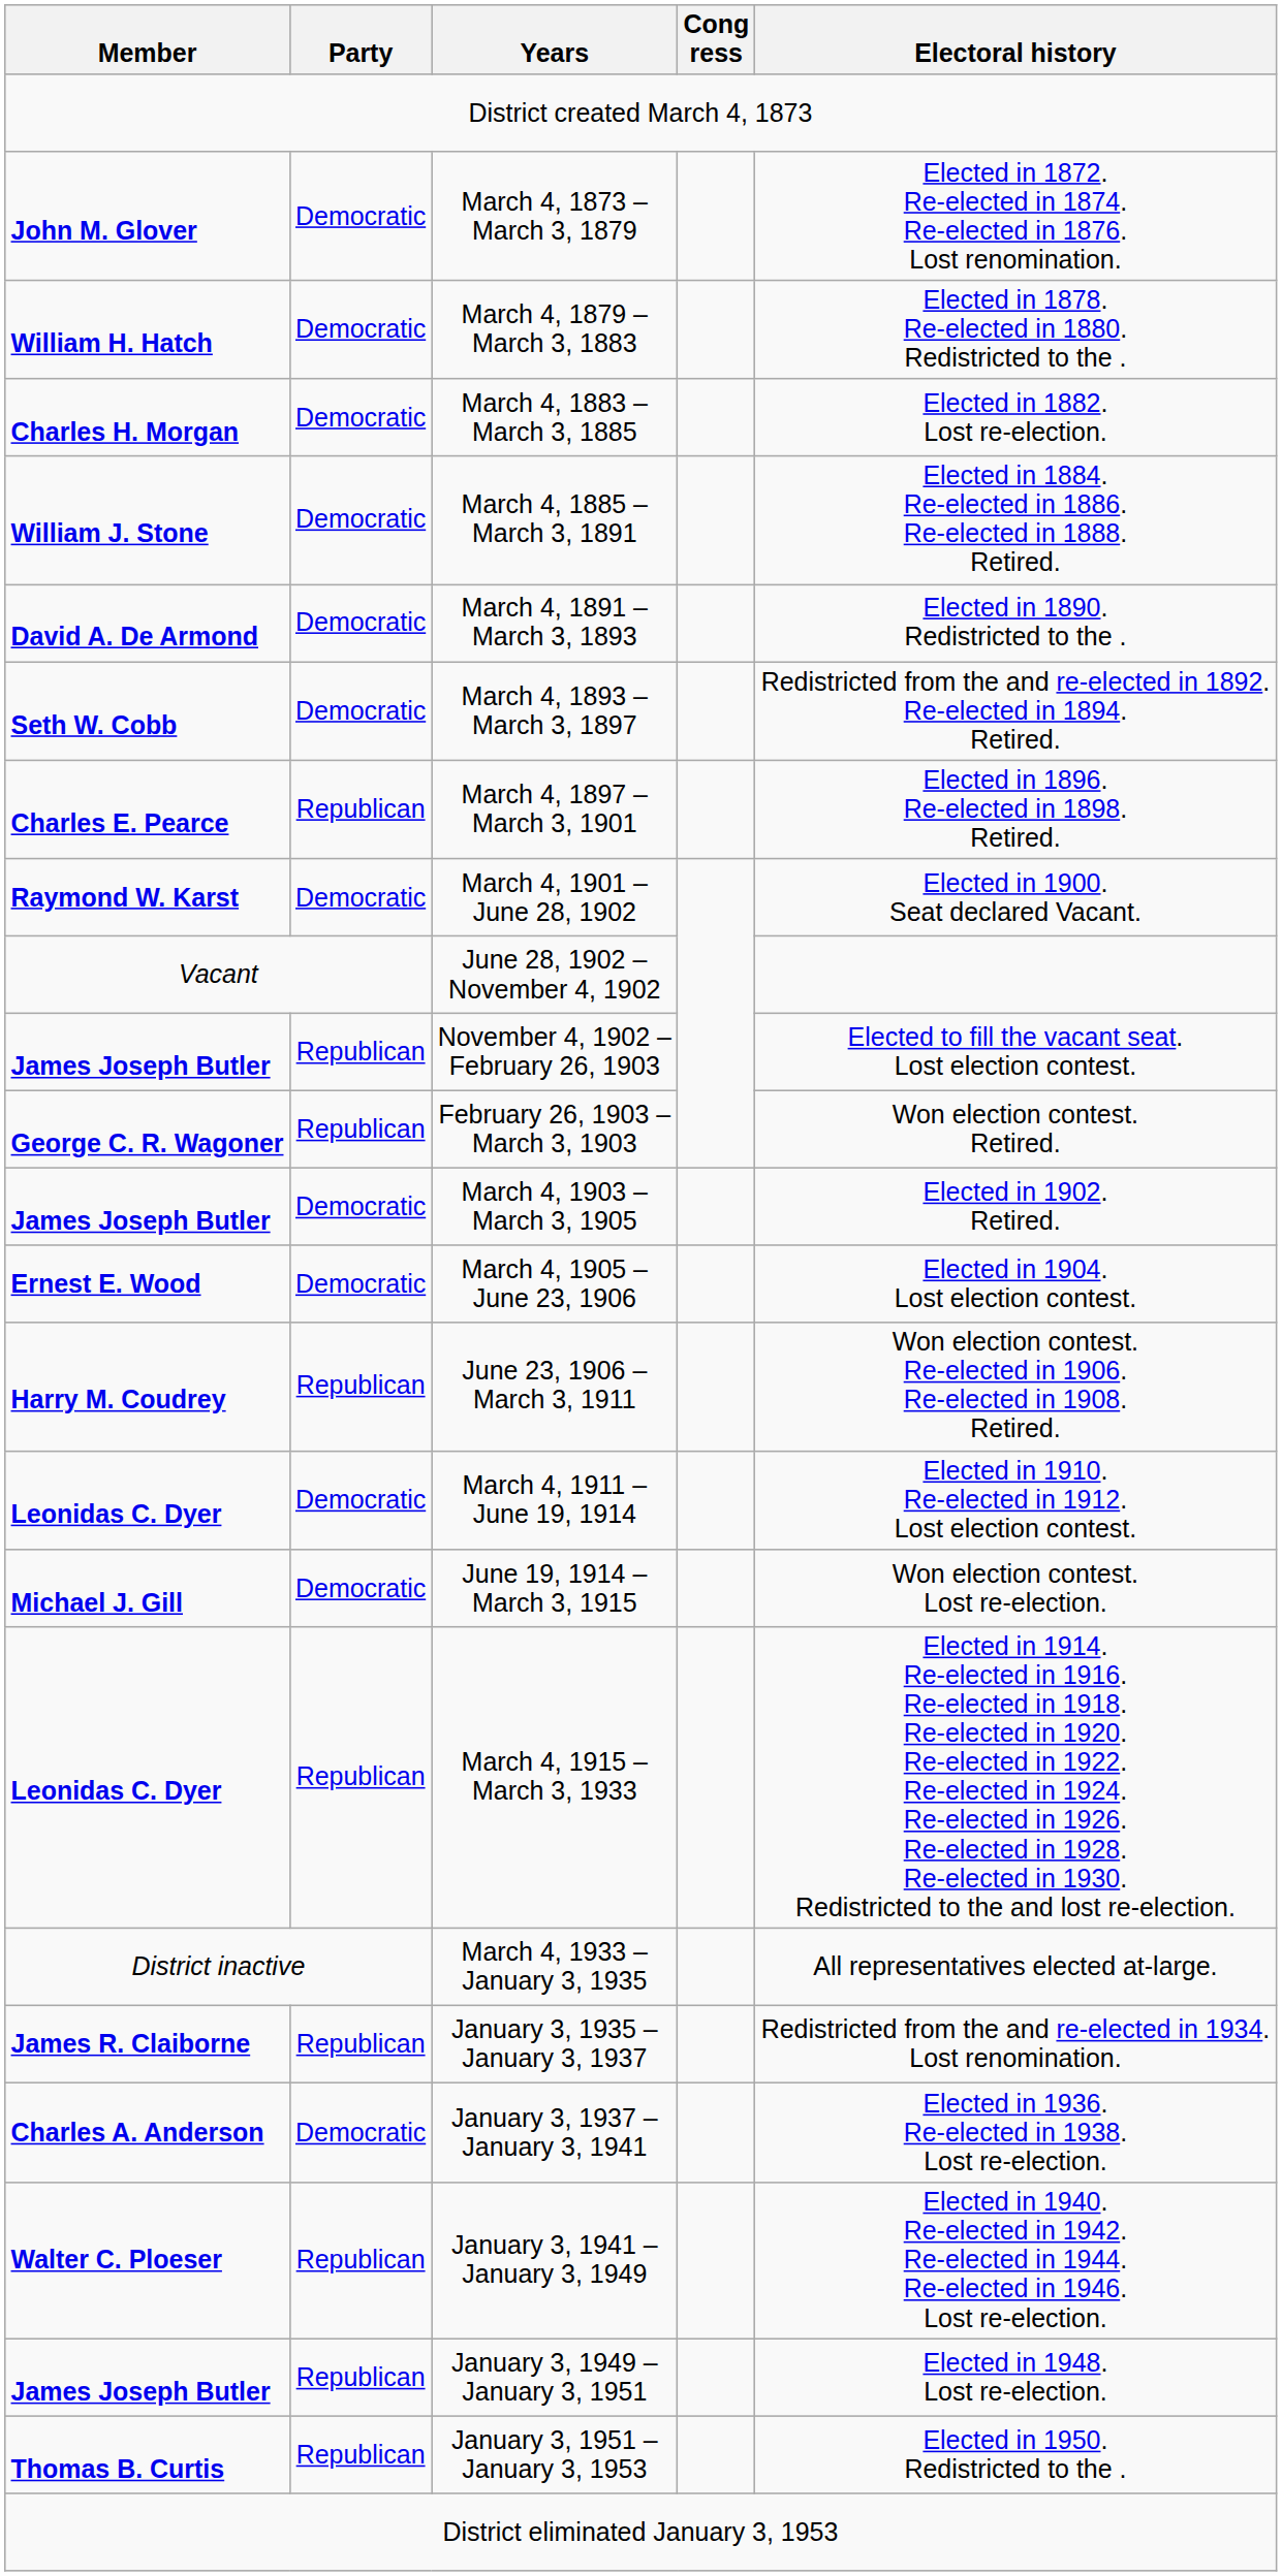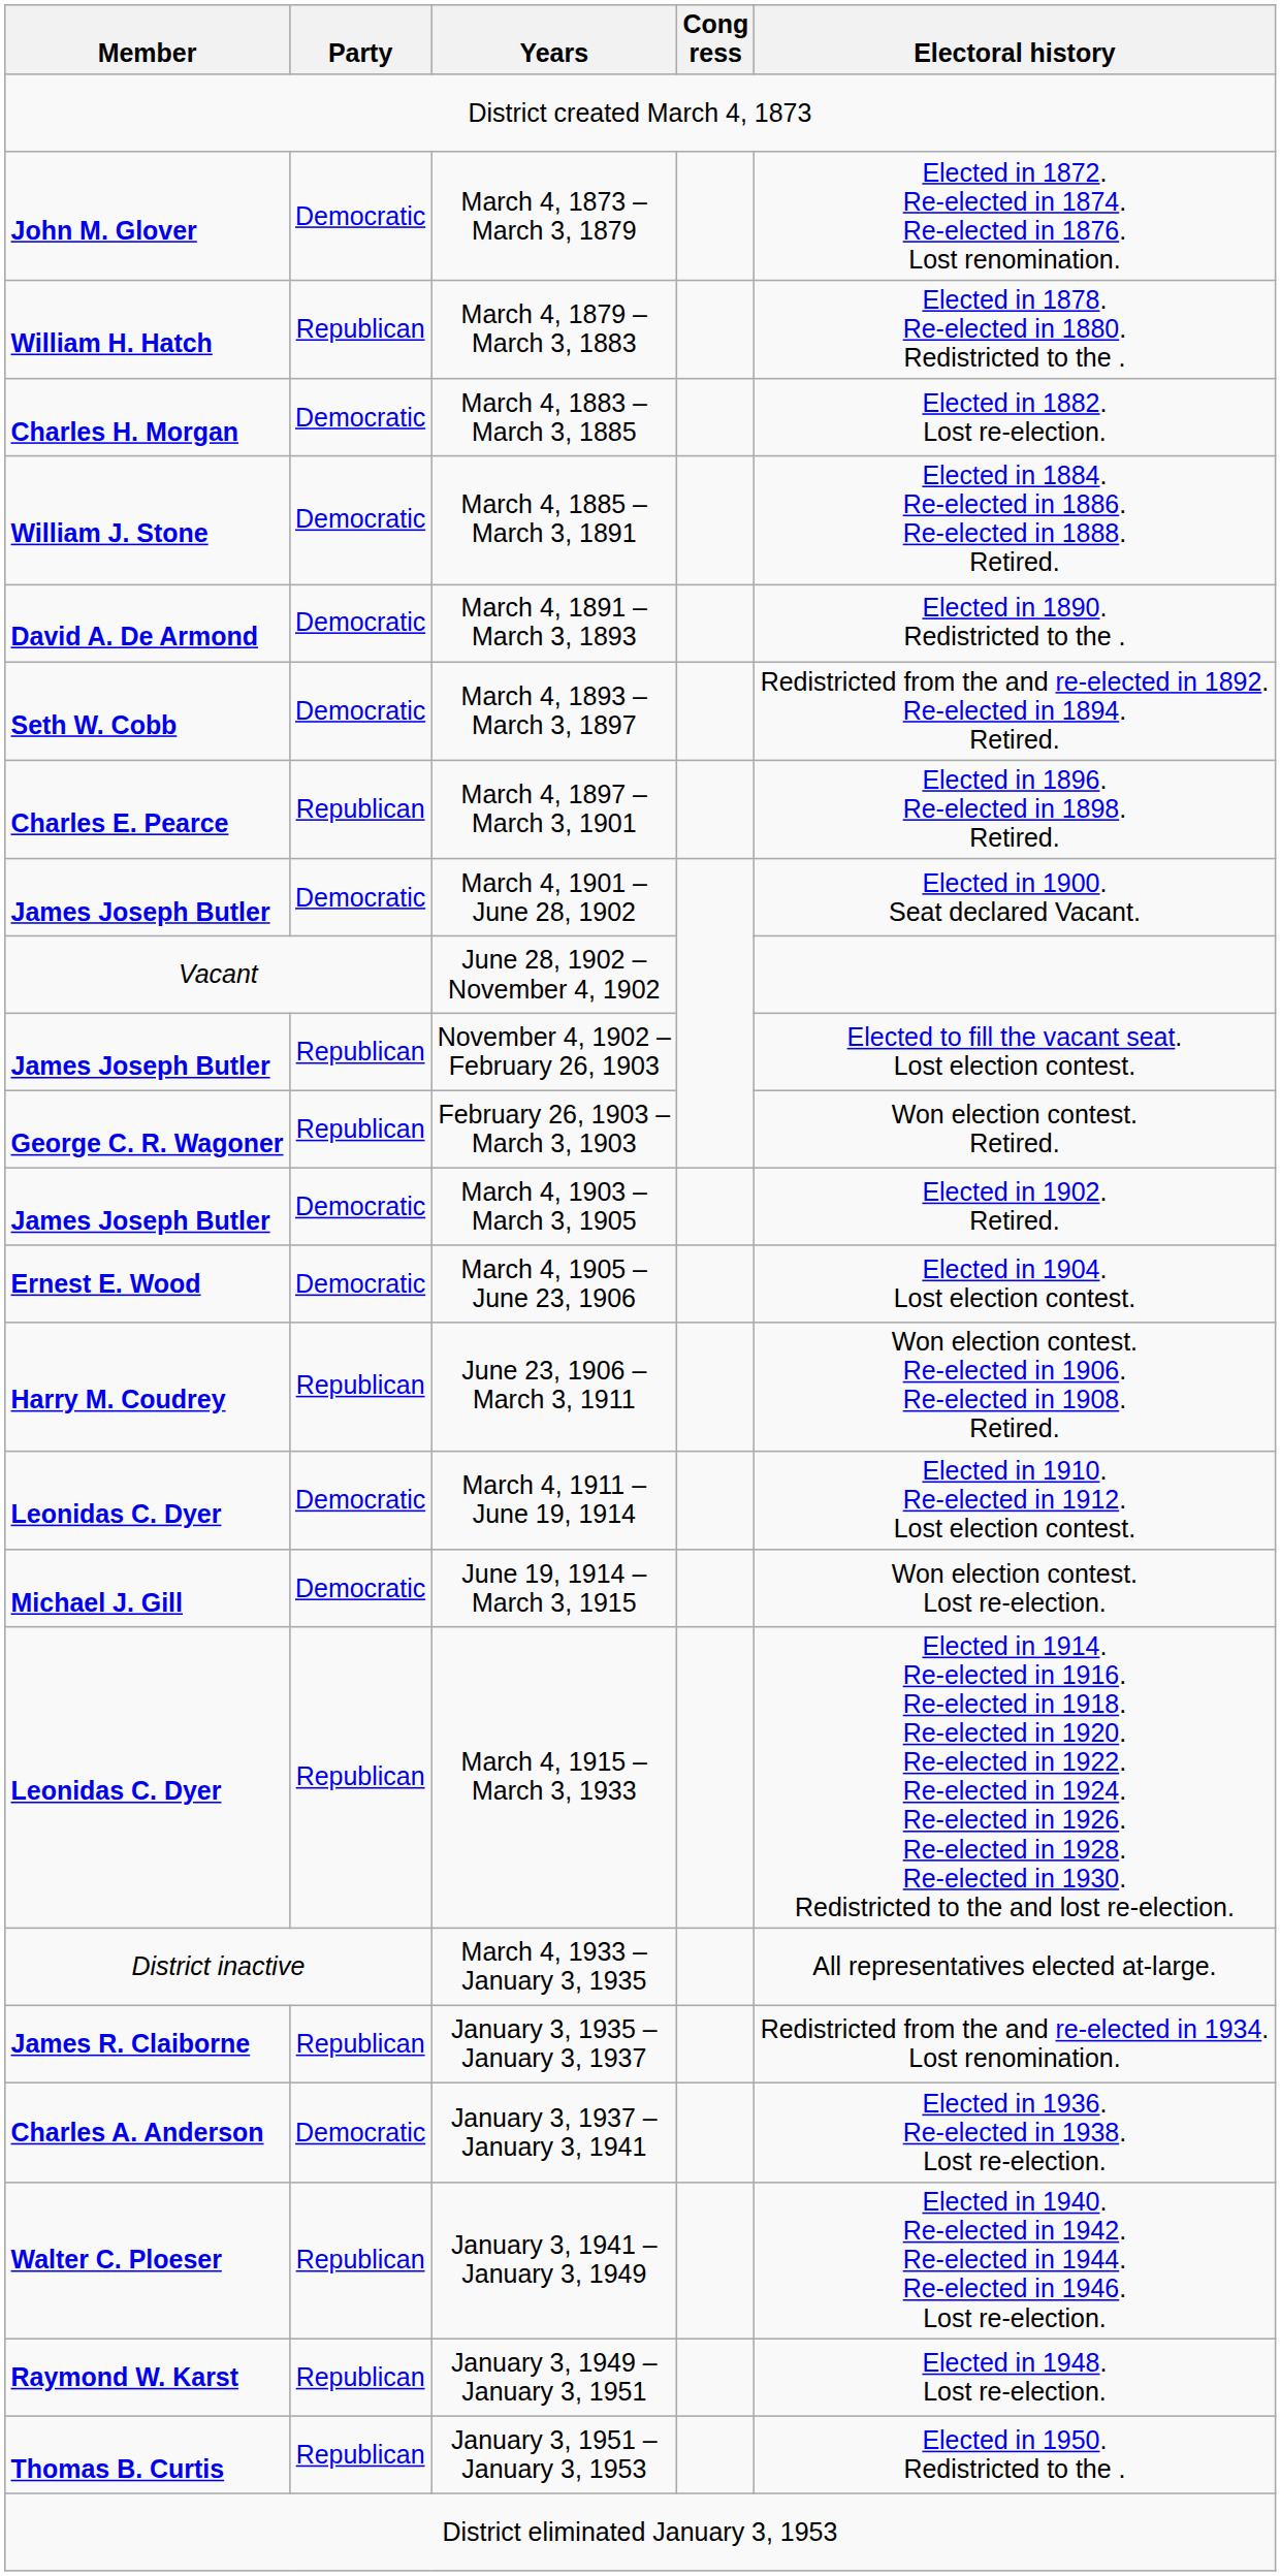March 4, 1879 – March 3, 1883 | Party: Democratic -> Republican
March 4, 1901 – June 28, 1902 | Member: Raymond W. Karst -> James Joseph Butler
January 3, 1949 – January 3, 1951 | Member: James Joseph Butler -> Raymond W. Karst
